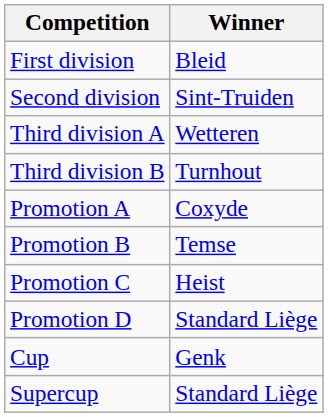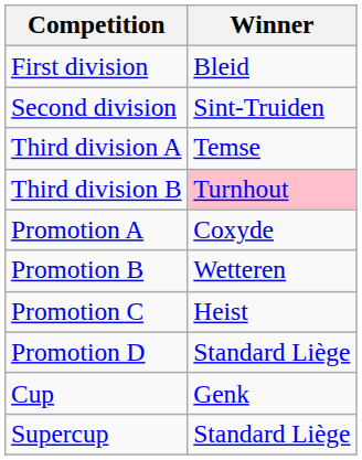Third division A | Winner: Wetteren -> Temse
Third division B | Winner: no background -> pink background
Promotion B | Winner: Temse -> Wetteren
